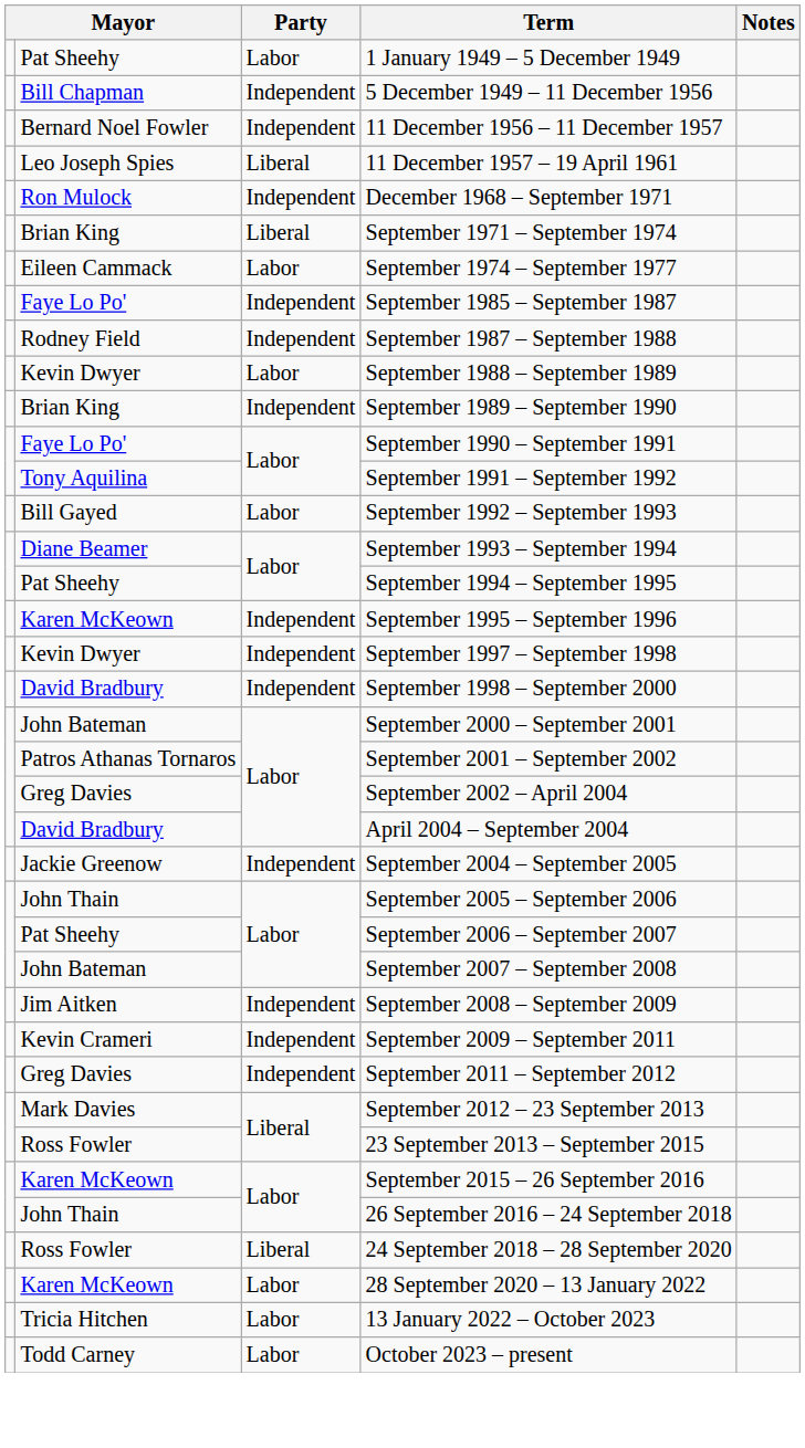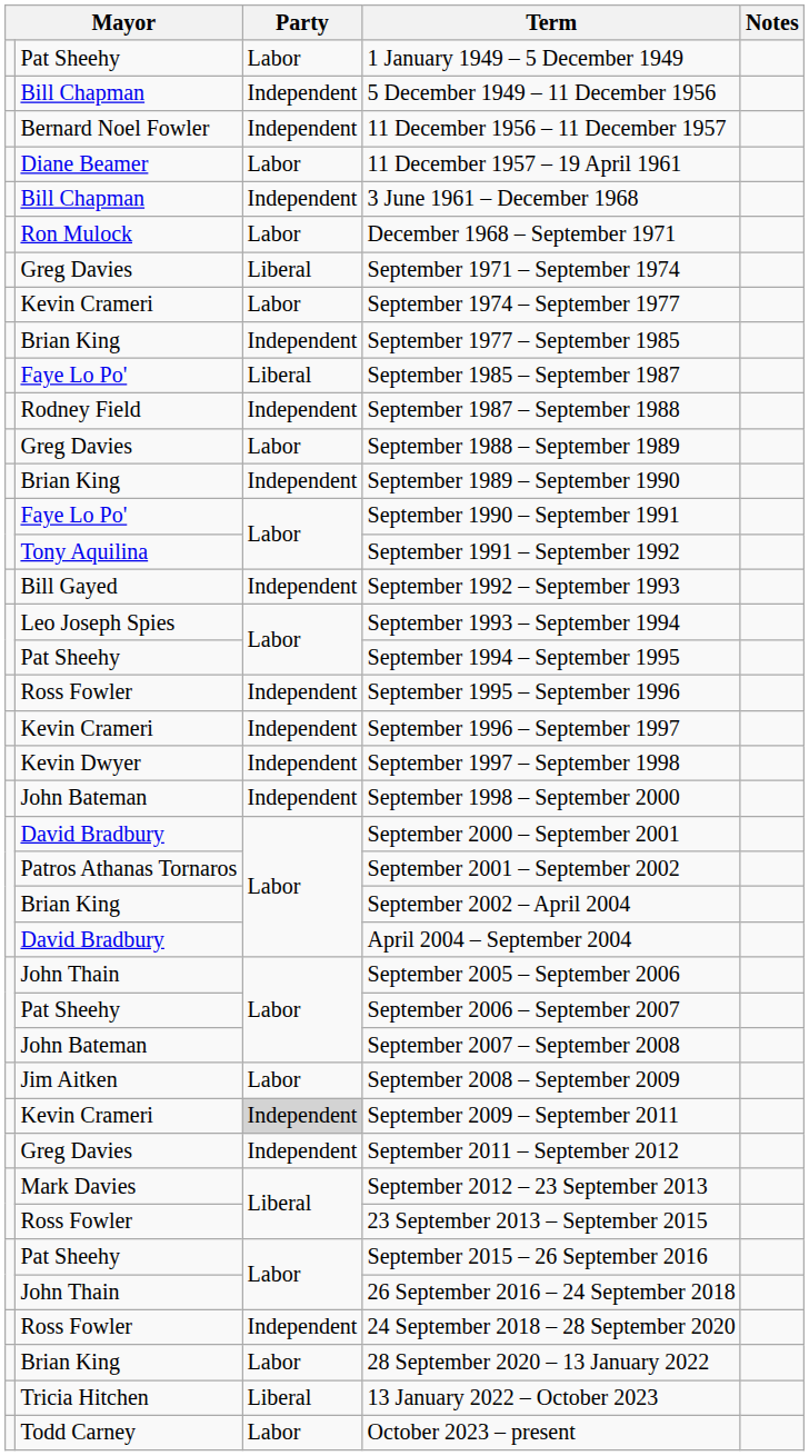11 December 1957 – 19 April 1961 | column 2: Leo Joseph Spies -> Diane Beamer
11 December 1957 – 19 April 1961 | Party: Liberal -> Labor
+ row: Bill Chapman | Independent | 3 June 1961 – December 1968
December 1968 – September 1971 | Party: Independent -> Labor
September 1971 – September 1974 | column 2: Brian King -> Greg Davies
September 1974 – September 1977 | column 2: Eileen Cammack -> Kevin Crameri
+ row: Brian King | Independent | September 1977 – September 1985
September 1985 – September 1987 | Party: Independent -> Liberal
September 1988 – September 1989 | column 2: Kevin Dwyer -> Greg Davies
September 1992 – September 1993 | Party: Labor -> Independent
September 1993 – September 1994 | column 2: Diane Beamer -> Leo Joseph Spies
September 1995 – September 1996 | column 2: Karen McKeown -> Ross Fowler
+ row: Kevin Crameri | Independent | September 1996 – September 1997
September 1998 – September 2000 | column 2: David Bradbury -> John Bateman
September 2000 – September 2001 | column 2: John Bateman -> David Bradbury
September 2002 – April 2004 | column 2: Greg Davies -> Brian King
- row: Jackie Greenow | Independent | September 2004 – September 2005
September 2008 – September 2009 | Party: Independent -> Labor
September 2009 – September 2011 | Party: no background -> lightgrey background
September 2015 – 26 September 2016 | column 2: Karen McKeown -> Pat Sheehy
24 September 2018 – 28 September 2020 | Party: Liberal -> Independent
28 September 2020 – 13 January 2022 | column 2: Karen McKeown -> Brian King
13 January 2022 – October 2023 | Party: Labor -> Liberal
